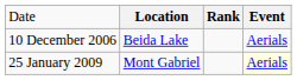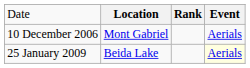10 December 2006 | column 2: Beida Lake -> Mont Gabriel
25 January 2009 | column 2: Mont Gabriel -> Beida Lake
